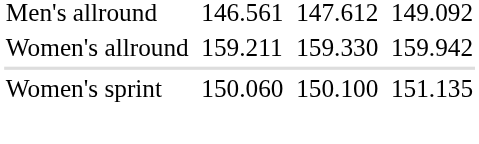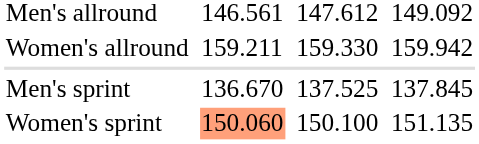+ row: Men's sprint | 136.670 | 137.525 | 137.845
Women's sprint | column 3: no background -> lightsalmon background
